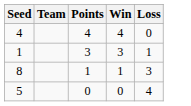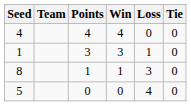+ column: Tie | 0 | 0 | 0 | 0
